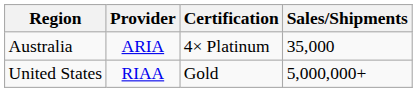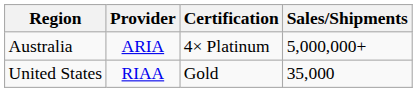Australia | Sales/Shipments: 35,000 -> 5,000,000+
United States | Sales/Shipments: 5,000,000+ -> 35,000
